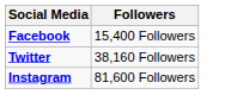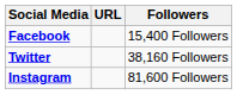+ column: URL
